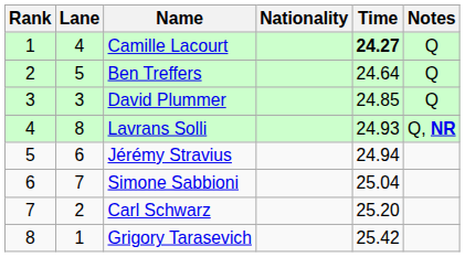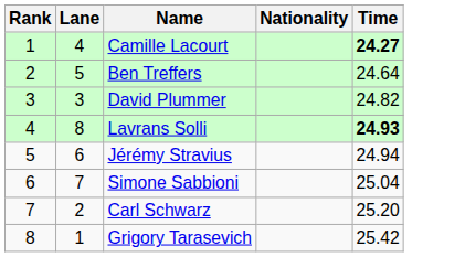- column: Notes | Q | Q | Q | Q, NR
David Plummer | Time: 24.85 -> 24.82
Lavrans Solli | Time: normal -> bold
